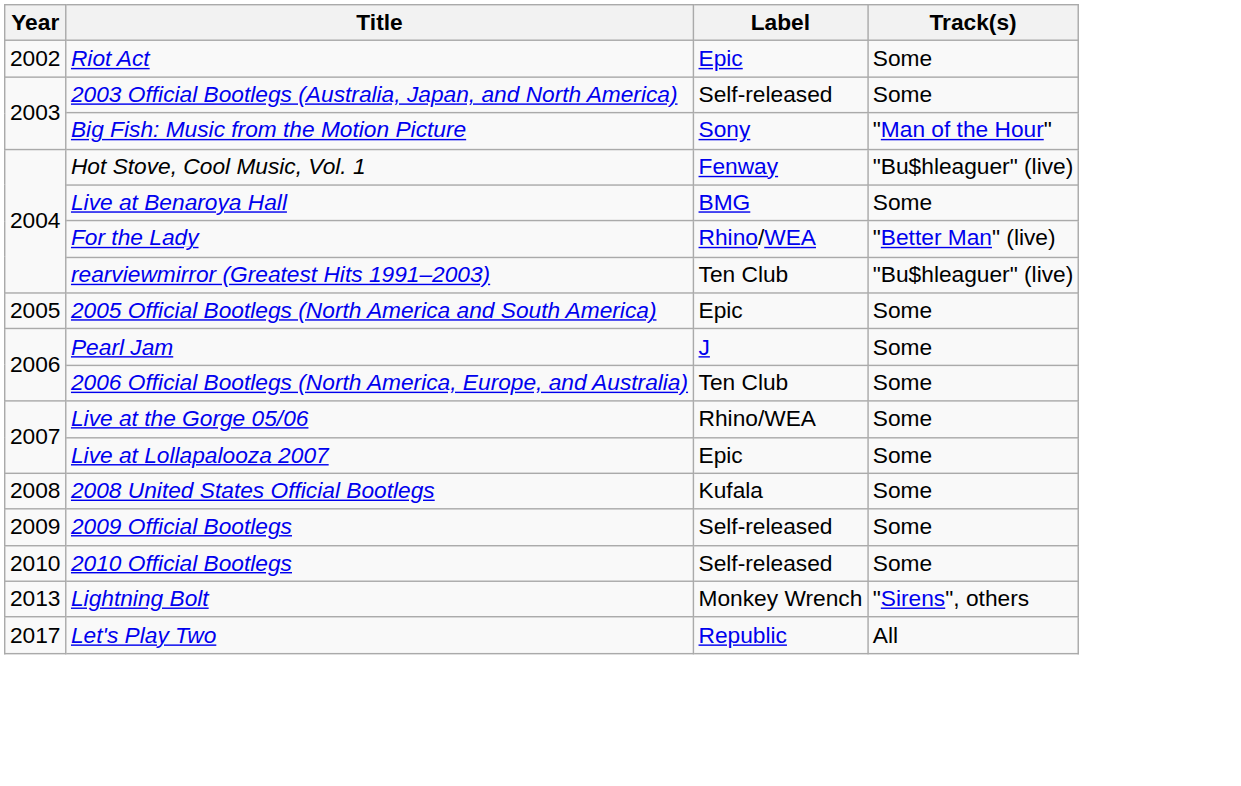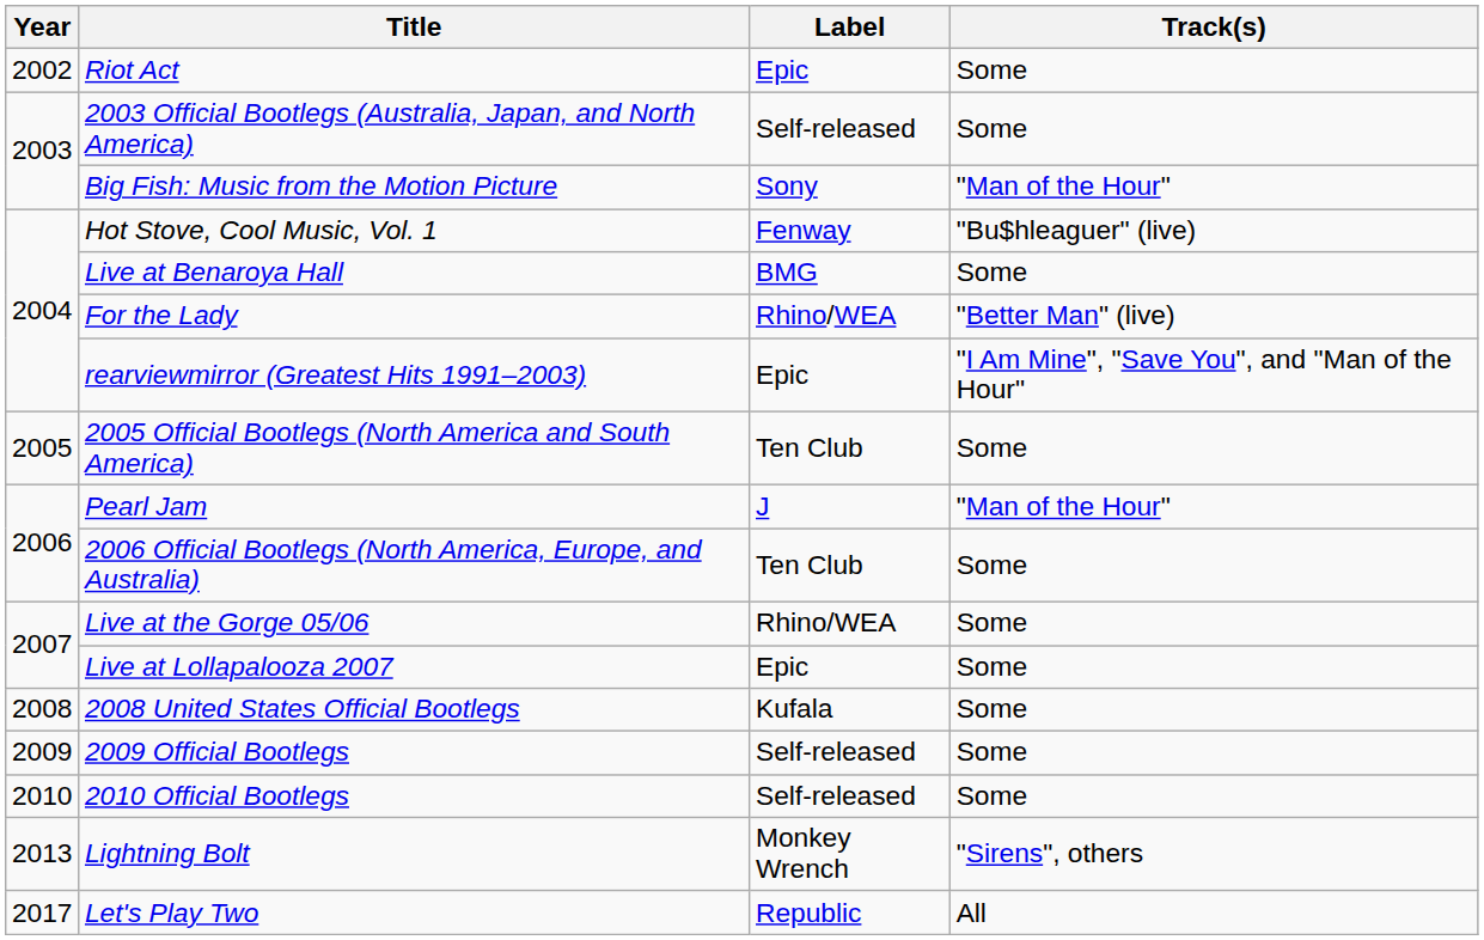rearviewmirror (Greatest Hits 1991–2003) | Label: Ten Club -> Epic
rearviewmirror (Greatest Hits 1991–2003) | Track(s): "Bu$hleaguer" (live) -> "I Am Mine", "Save You", and "Man of the Hour"
2005 Official Bootlegs (North America and South America) | Label: Epic -> Ten Club
Pearl Jam | Track(s): Some -> "Man of the Hour"
